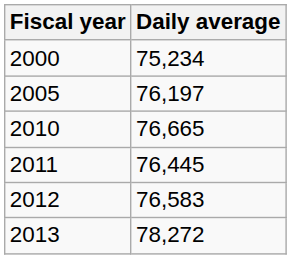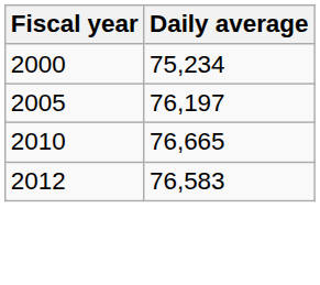- row: 2011 | 76,445
- row: 2013 | 78,272
